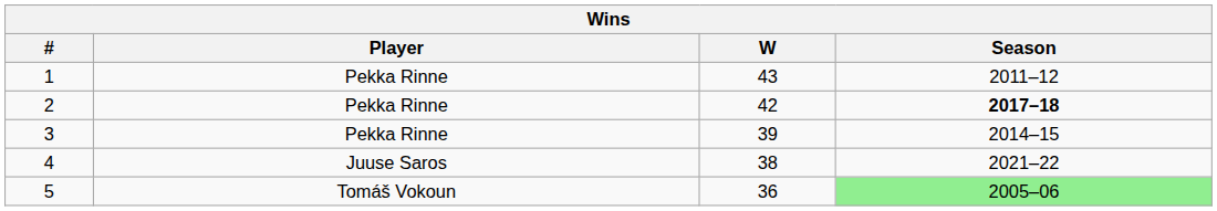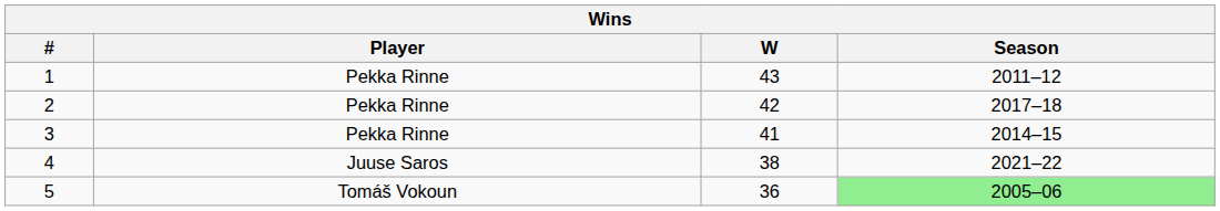2 | Season: bold -> normal
3 | W: 39 -> 41
